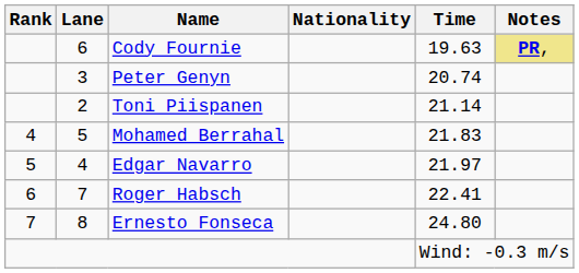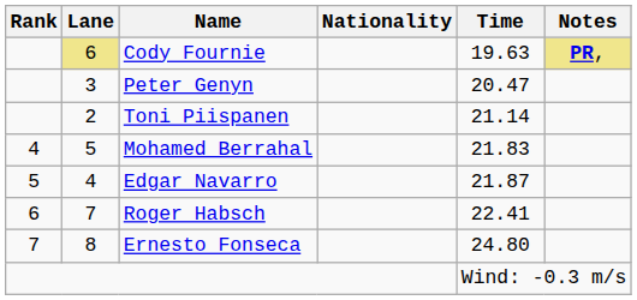Cody Fournie | Lane: no background -> khaki background
Peter Genyn | Time: 20.74 -> 20.47
Edgar Navarro | Time: 21.97 -> 21.87
